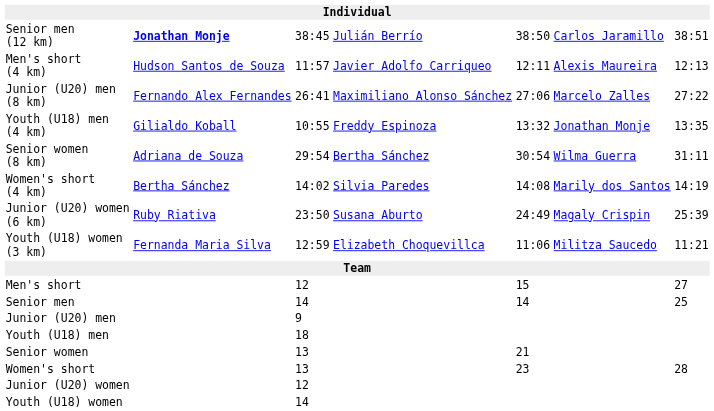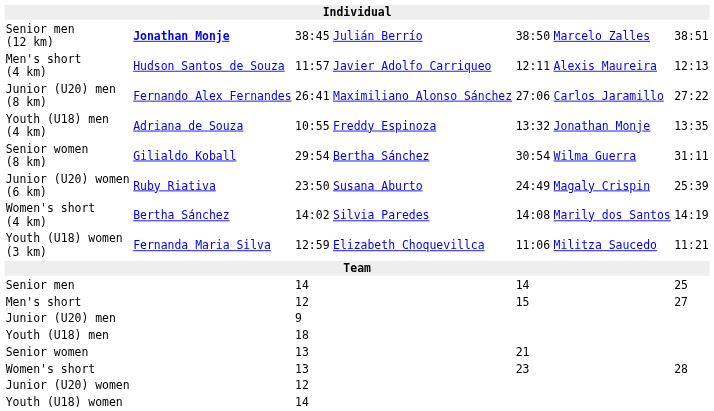Senior men (12 km) | column 6: Carlos Jaramillo -> Marcelo Zalles
Junior (U20) men (8 km) | column 6: Marcelo Zalles -> Carlos Jaramillo
Youth (U18) men (4 km) | column 2: Gilialdo Koball -> Adriana de Souza
Senior women (8 km) | column 2: Adriana de Souza -> Gilialdo Koball
rows swapped: Women's short (4 km) <-> Junior (U20) women (6 km)
rows swapped: Senior men <-> Men's short
